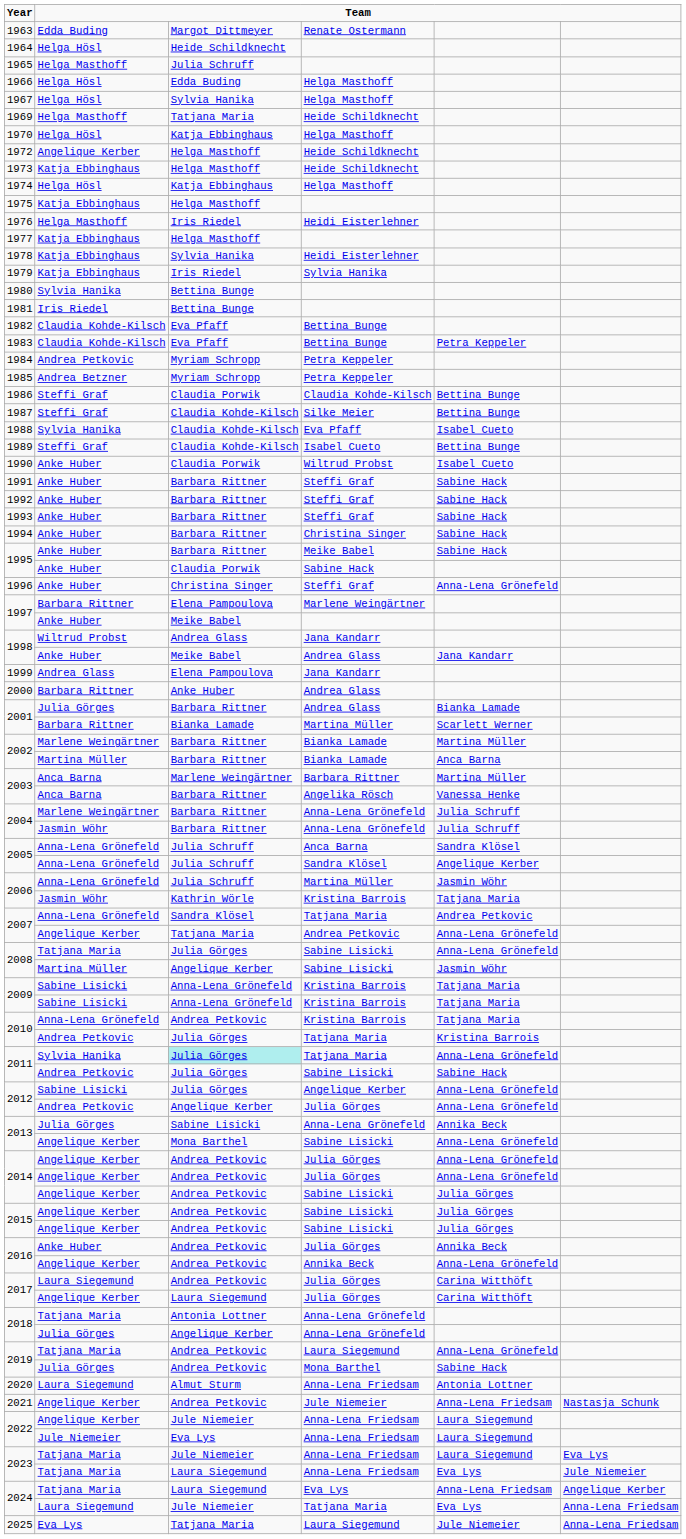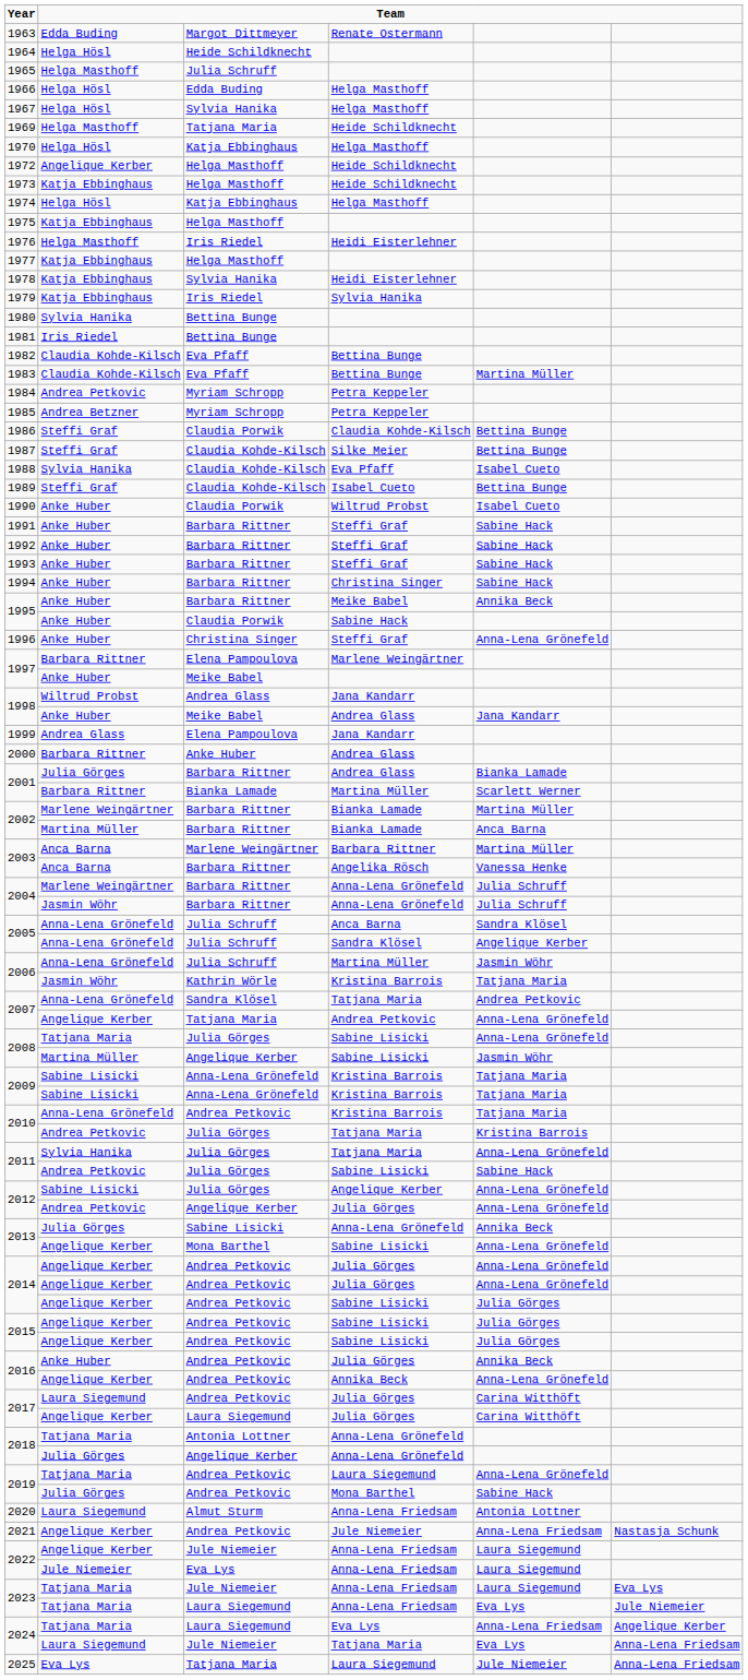1983 | column 5: Petra Keppeler -> Martina Müller
1995 / Meike Babel | column 5: Sabine Hack -> Annika Beck
2011 / Tatjana Maria | column 3: paleturquoise background -> no background
